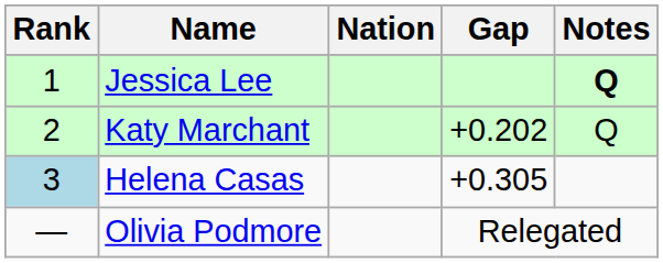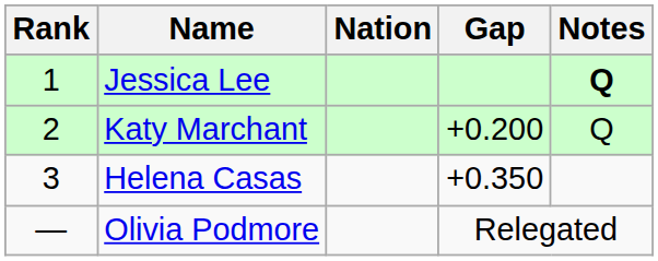Katy Marchant | Gap: +0.202 -> +0.200
Helena Casas | Rank: lightblue background -> no background
Helena Casas | Gap: +0.305 -> +0.350
